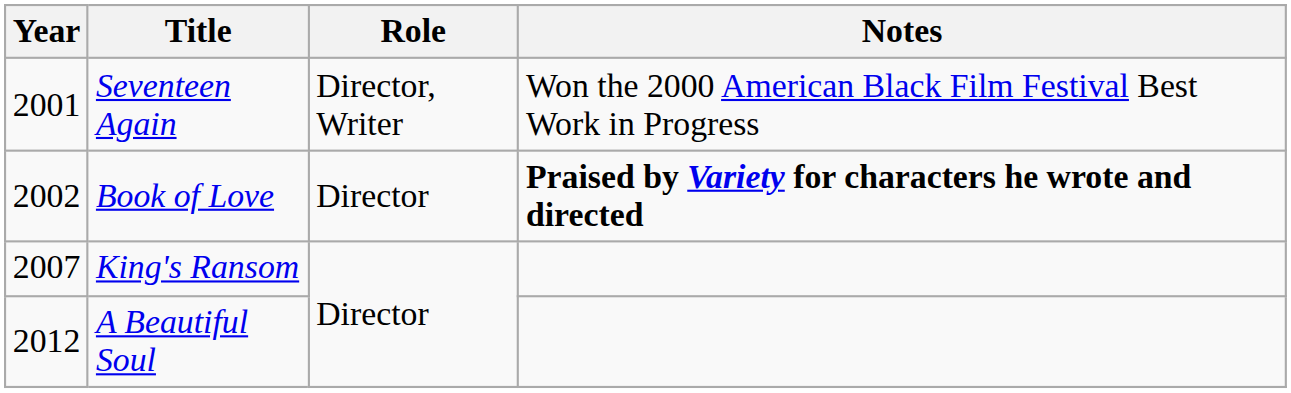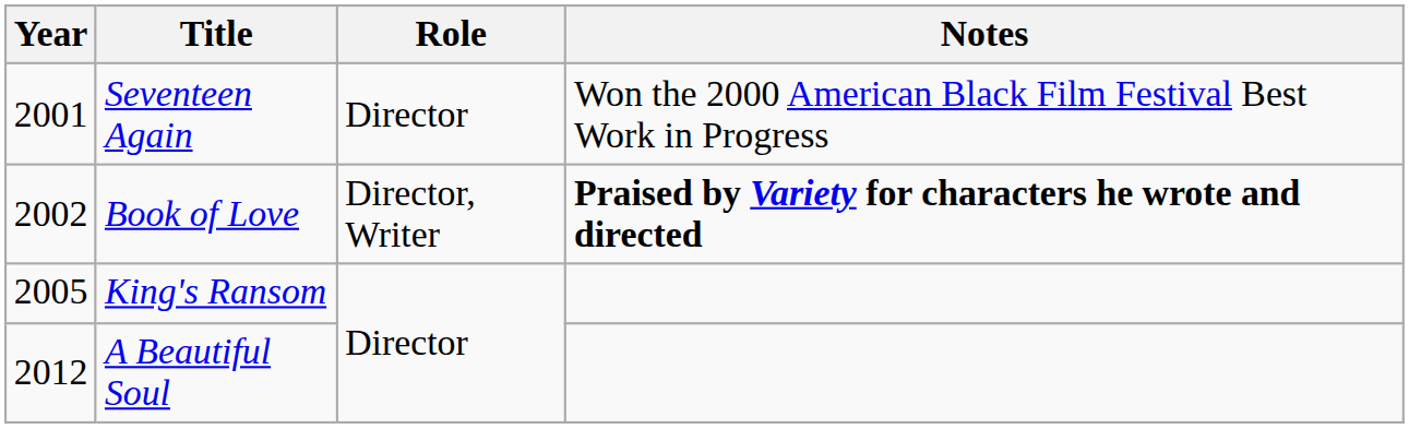Seventeen Again | Role: Director, Writer -> Director
Book of Love | Role: Director -> Director, Writer
King's Ransom | Year: 2007 -> 2005
